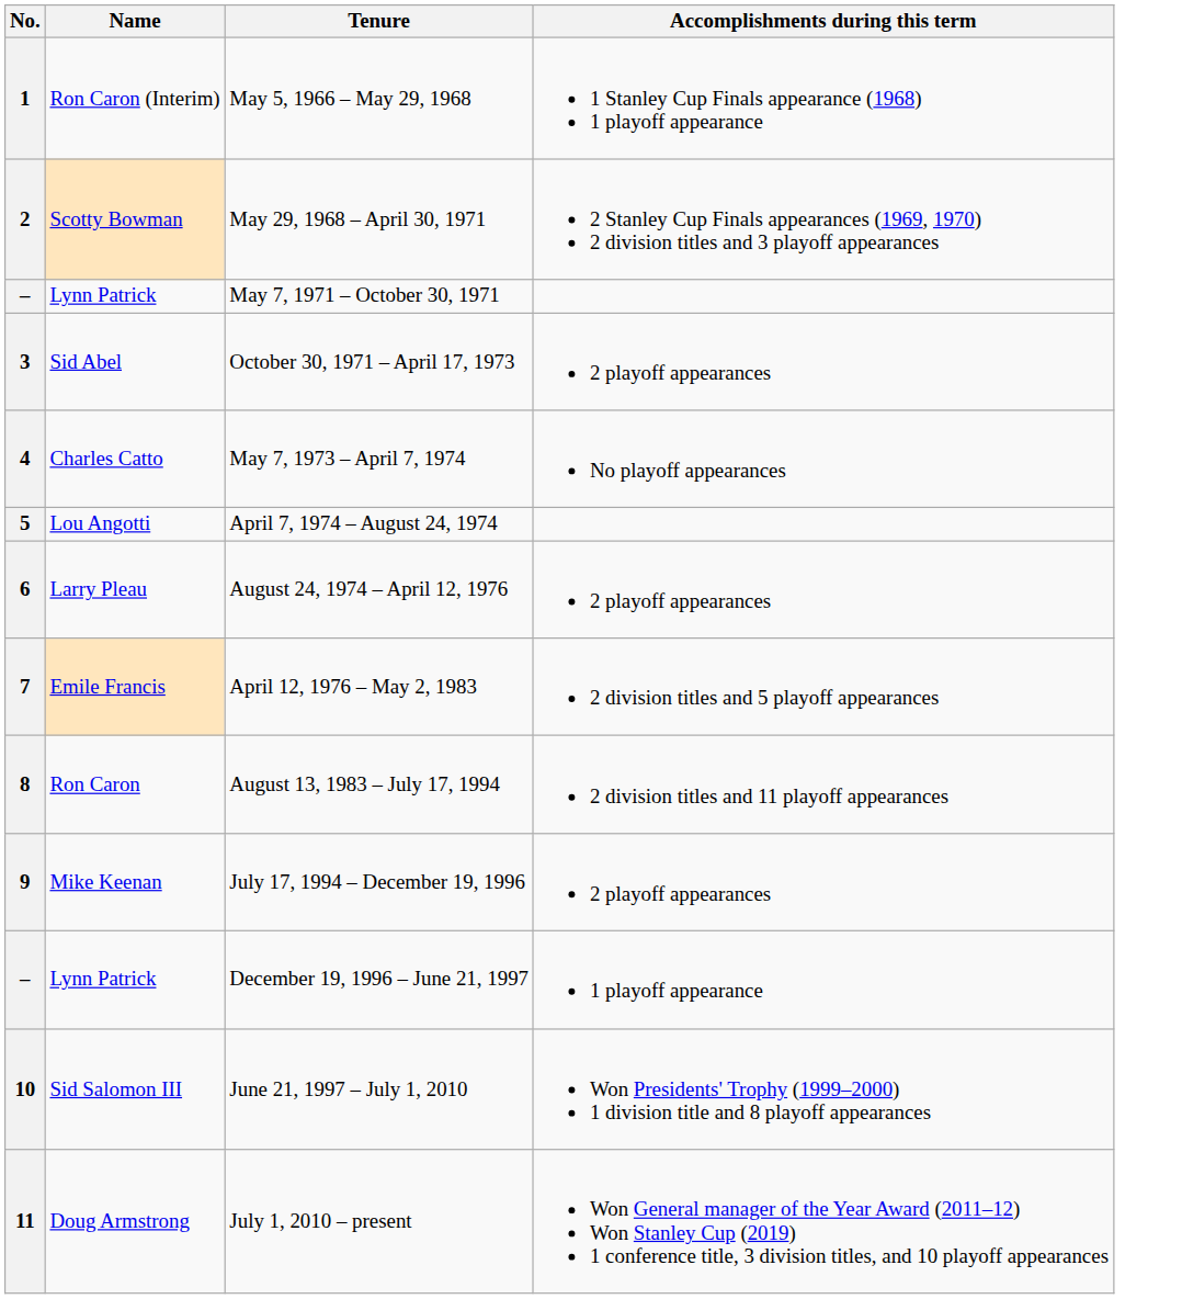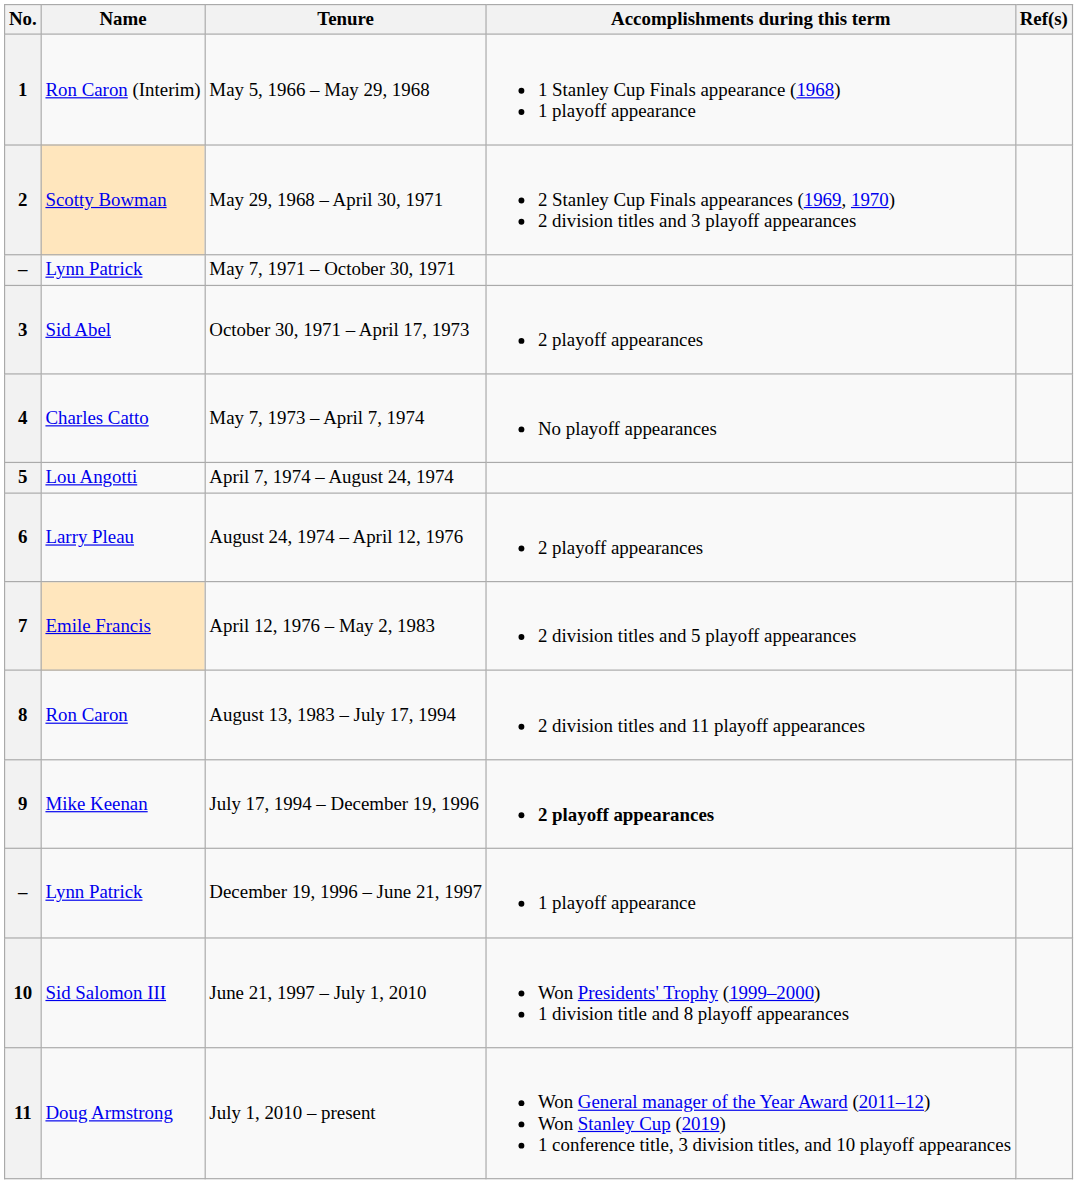+ column: Ref(s)
9 | Accomplishments during this term: normal -> bold
